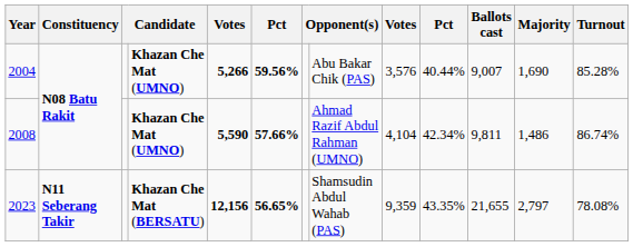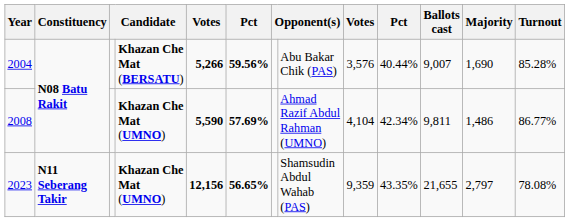2004 | column 4: Khazan Che Mat (UMNO) -> Khazan Che Mat (BERSATU)
2008 | column 6: 57.66% -> 57.69%
2008 | Turnout: 86.74% -> 86.77%
2023 | column 4: Khazan Che Mat (BERSATU) -> Khazan Che Mat (UMNO)
